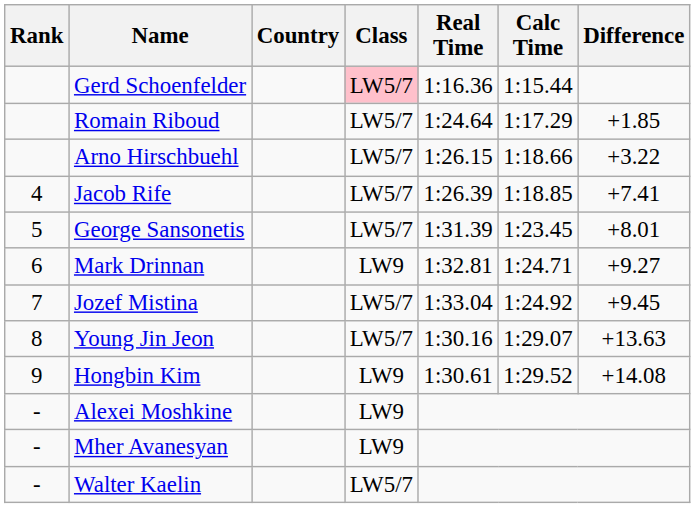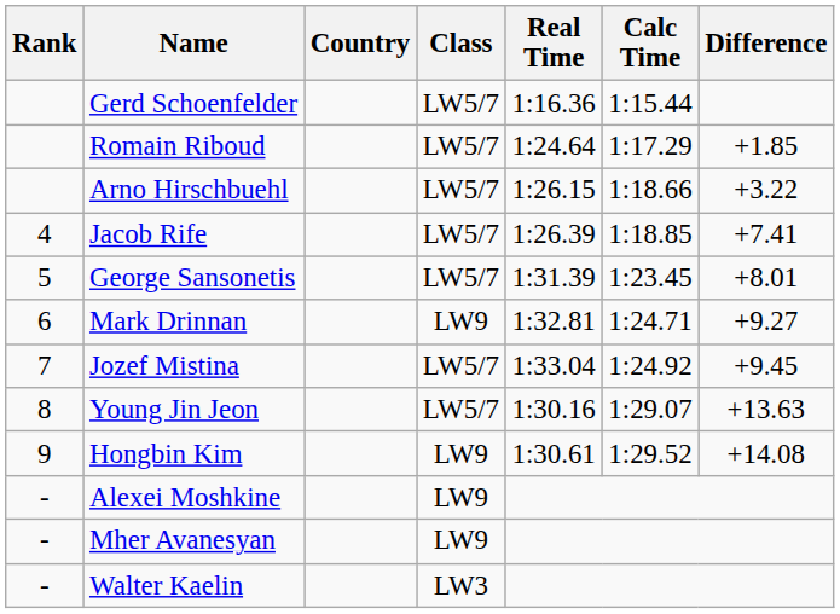Gerd Schoenfelder | Class: pink background -> no background
Walter Kaelin | Class: LW5/7 -> LW3
